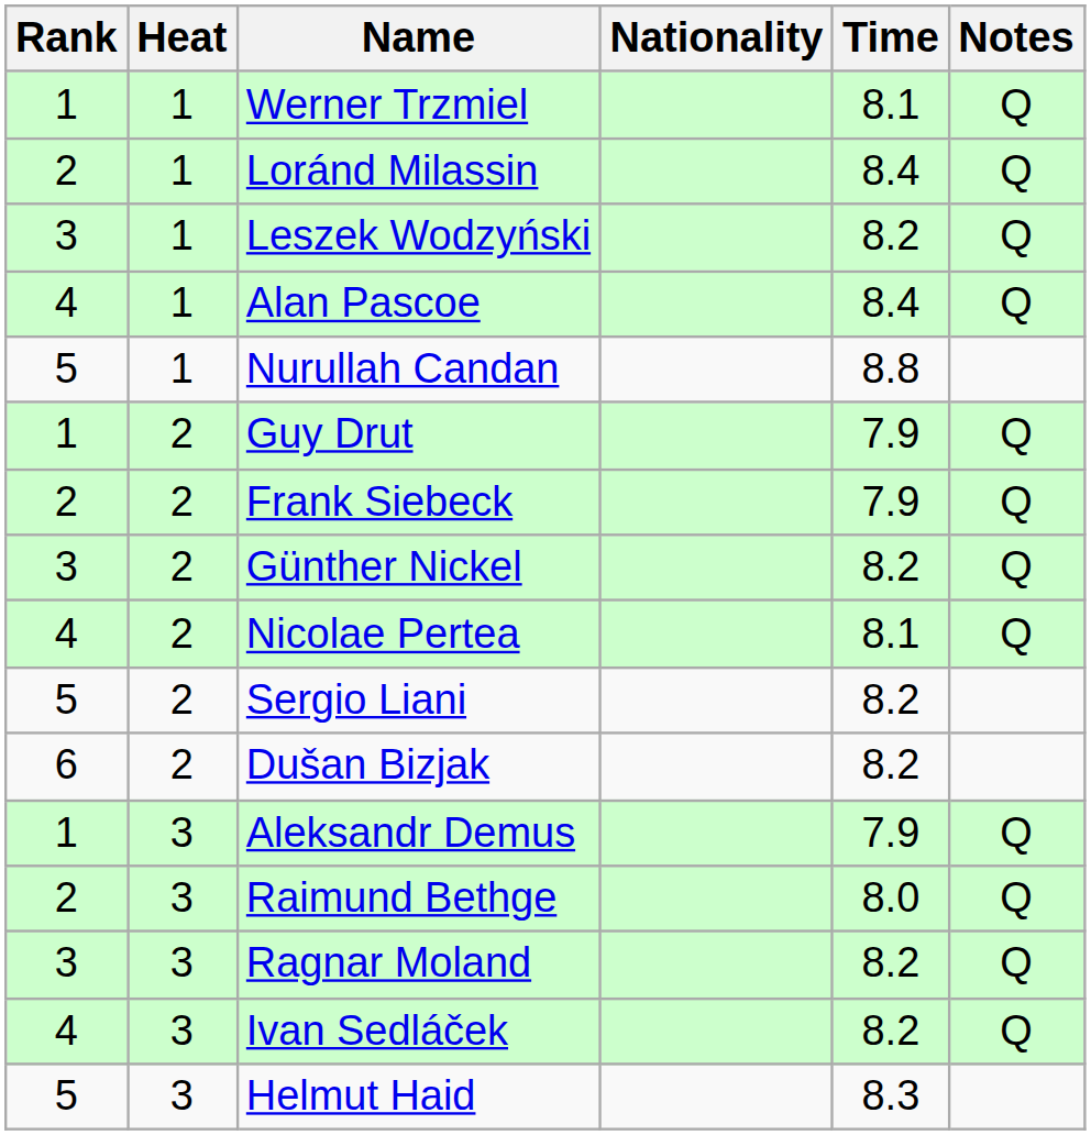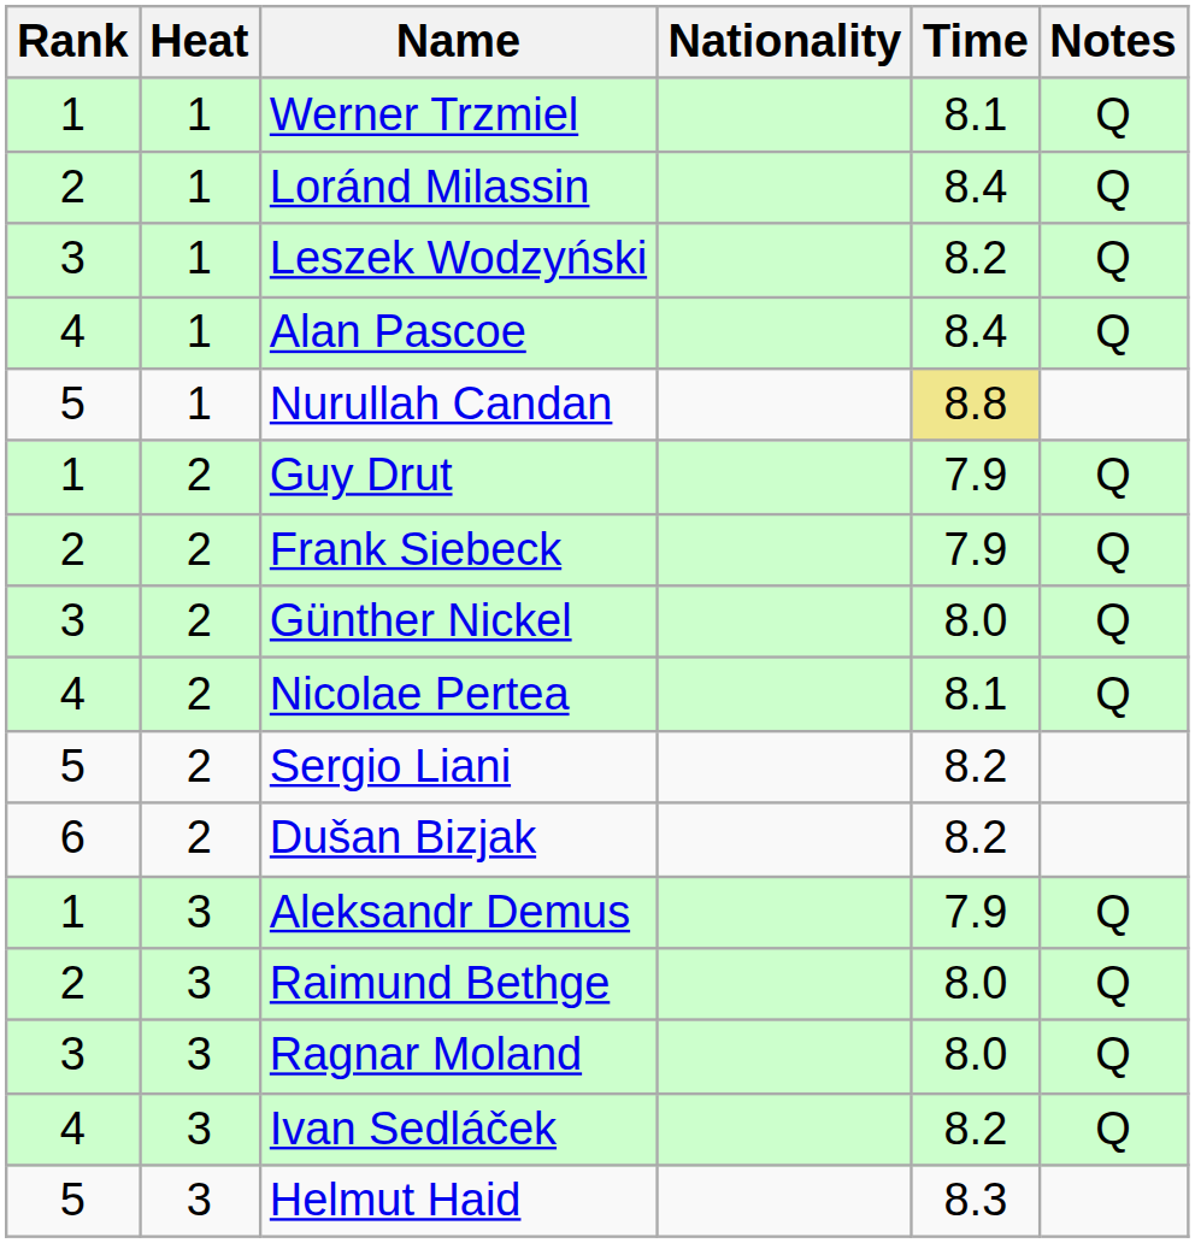Nurullah Candan | Time: no background -> khaki background
Günther Nickel | Time: 8.2 -> 8.0
Ragnar Moland | Time: 8.2 -> 8.0
